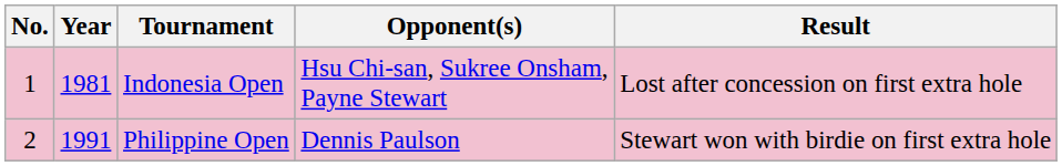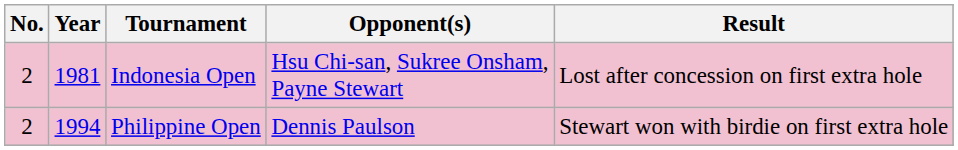Indonesia Open | No.: 1 -> 2
Philippine Open | Year: 1991 -> 1994
